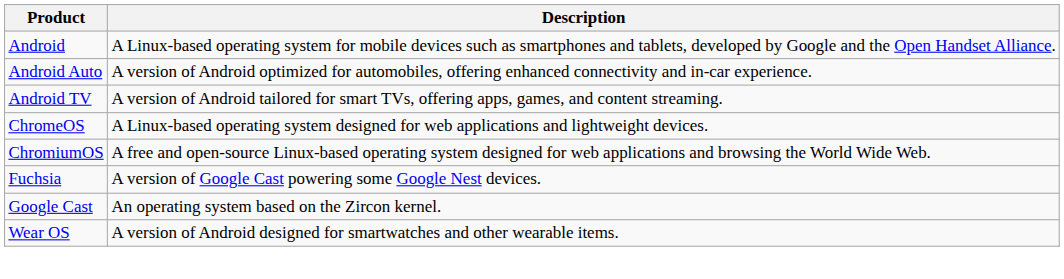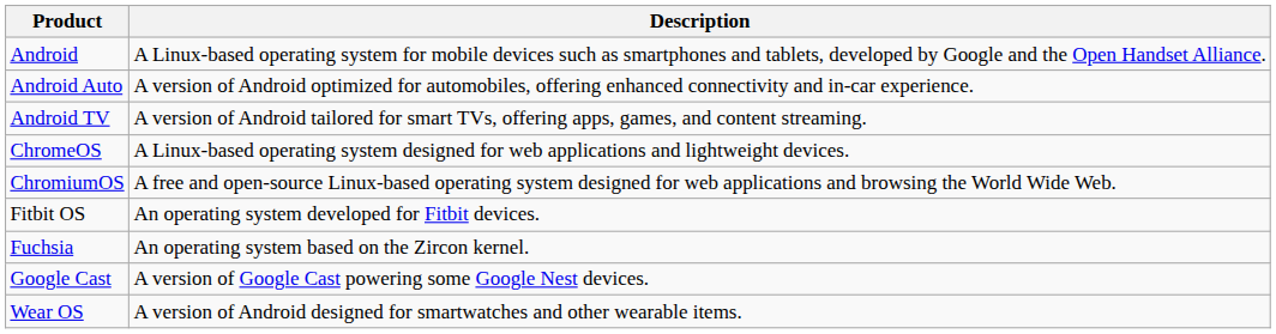+ row: Fitbit OS | An operating system developed for Fitbit devices.
Fuchsia | Description: A version of Google Cast powering some Google Nest devices. -> An operating system based on the Zircon kernel.
Google Cast | Description: An operating system based on the Zircon kernel. -> A version of Google Cast powering some Google Nest devices.
